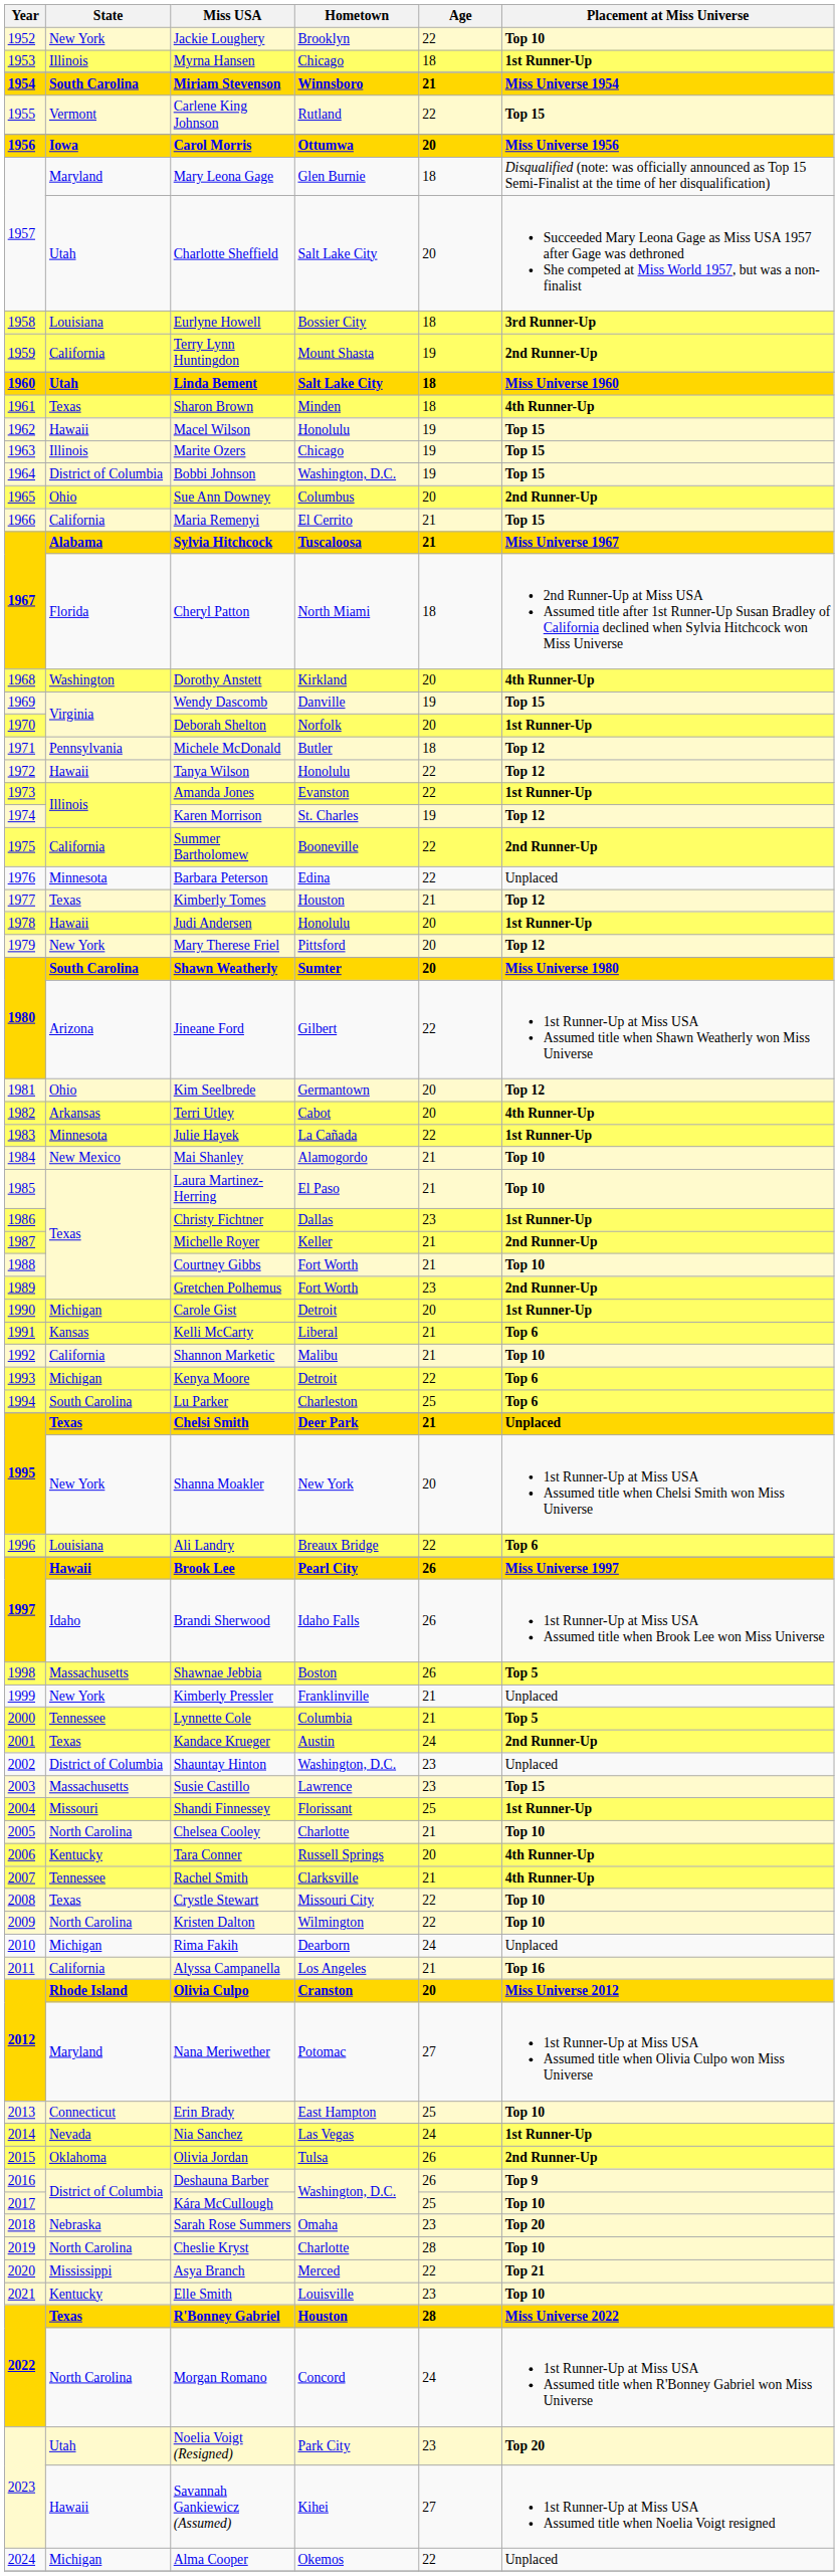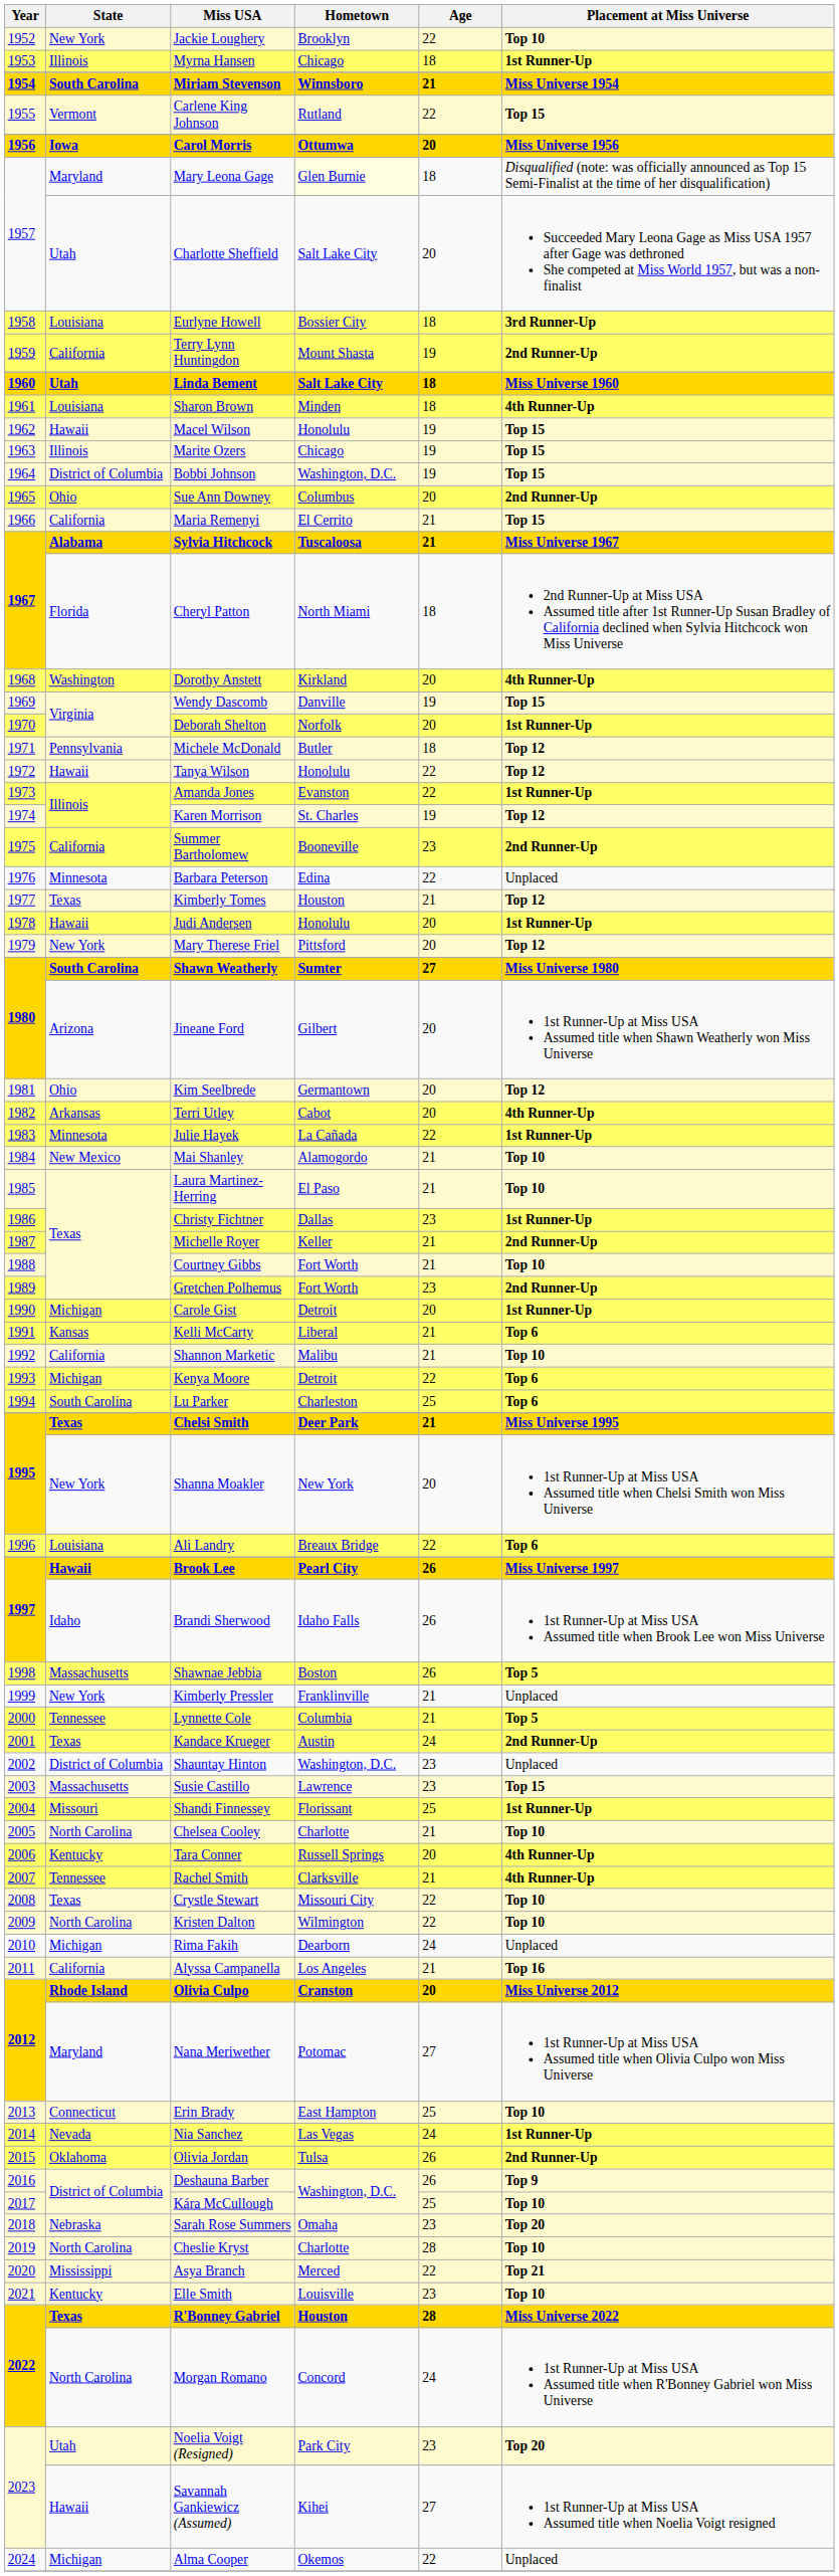Mary Leona Gage | Hometown: no background -> lightyellow background
Sharon Brown | State: Texas -> Louisiana
Summer Bartholomew | Age: 22 -> 23
Shawn Weatherly | Age: 20 -> 27
Jineane Ford | Age: 22 -> 20
Chelsi Smith | Placement at Miss Universe: Unplaced -> Miss Universe 1995
